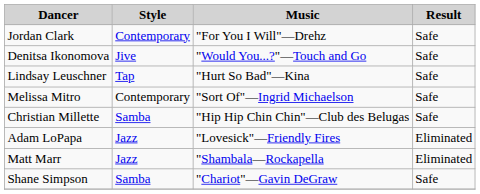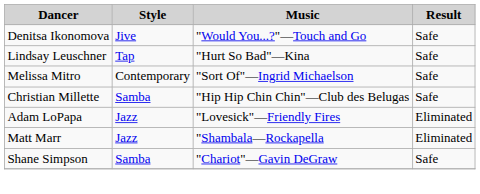- row: Jordan Clark | Contemporary | "For You I Will"—Drehz | Safe
